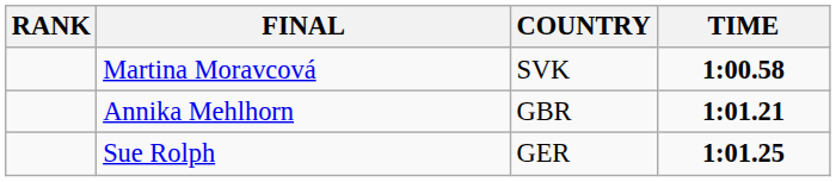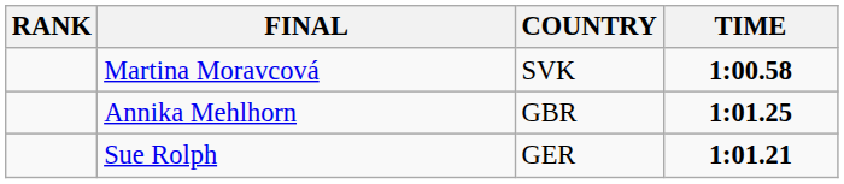Annika Mehlhorn | TIME: 1:01.21 -> 1:01.25
Sue Rolph | TIME: 1:01.25 -> 1:01.21
